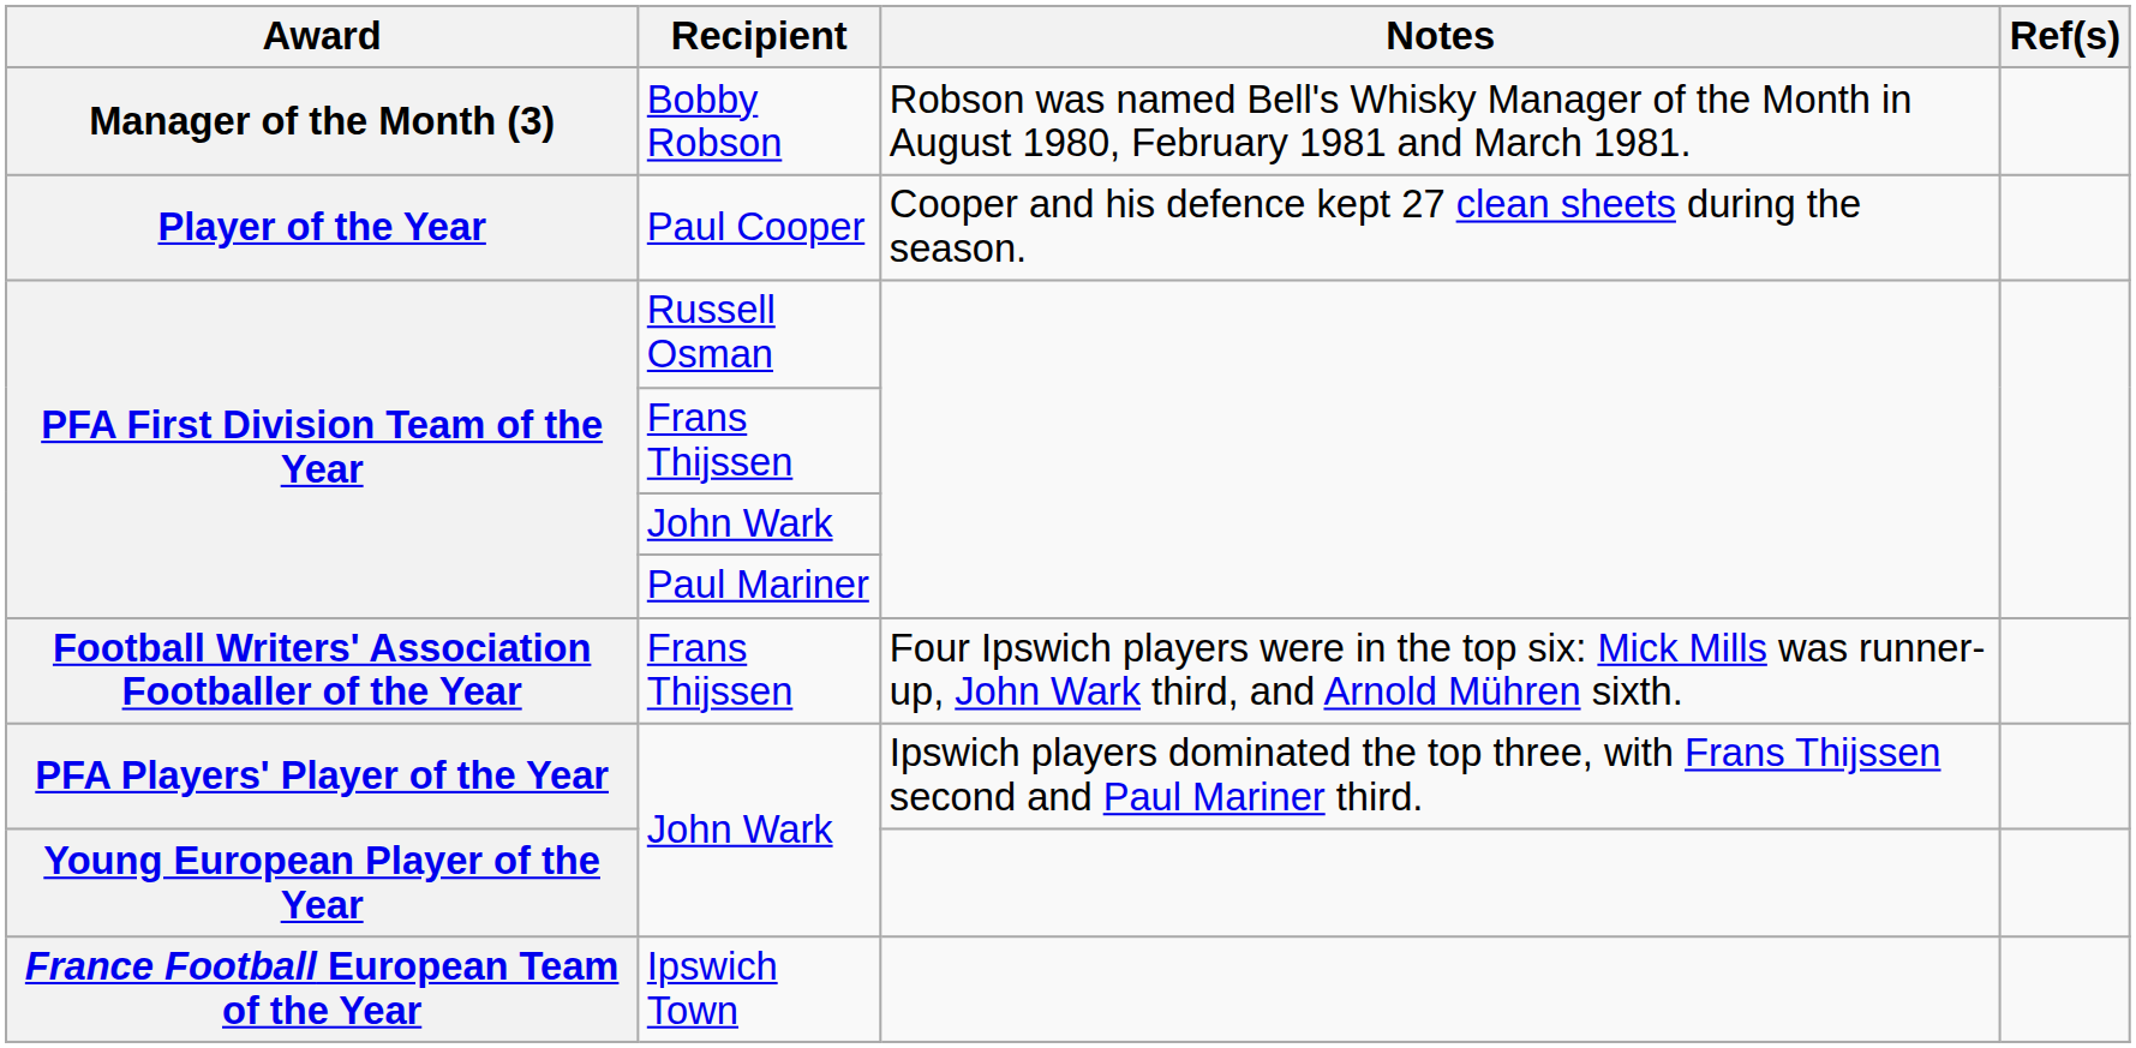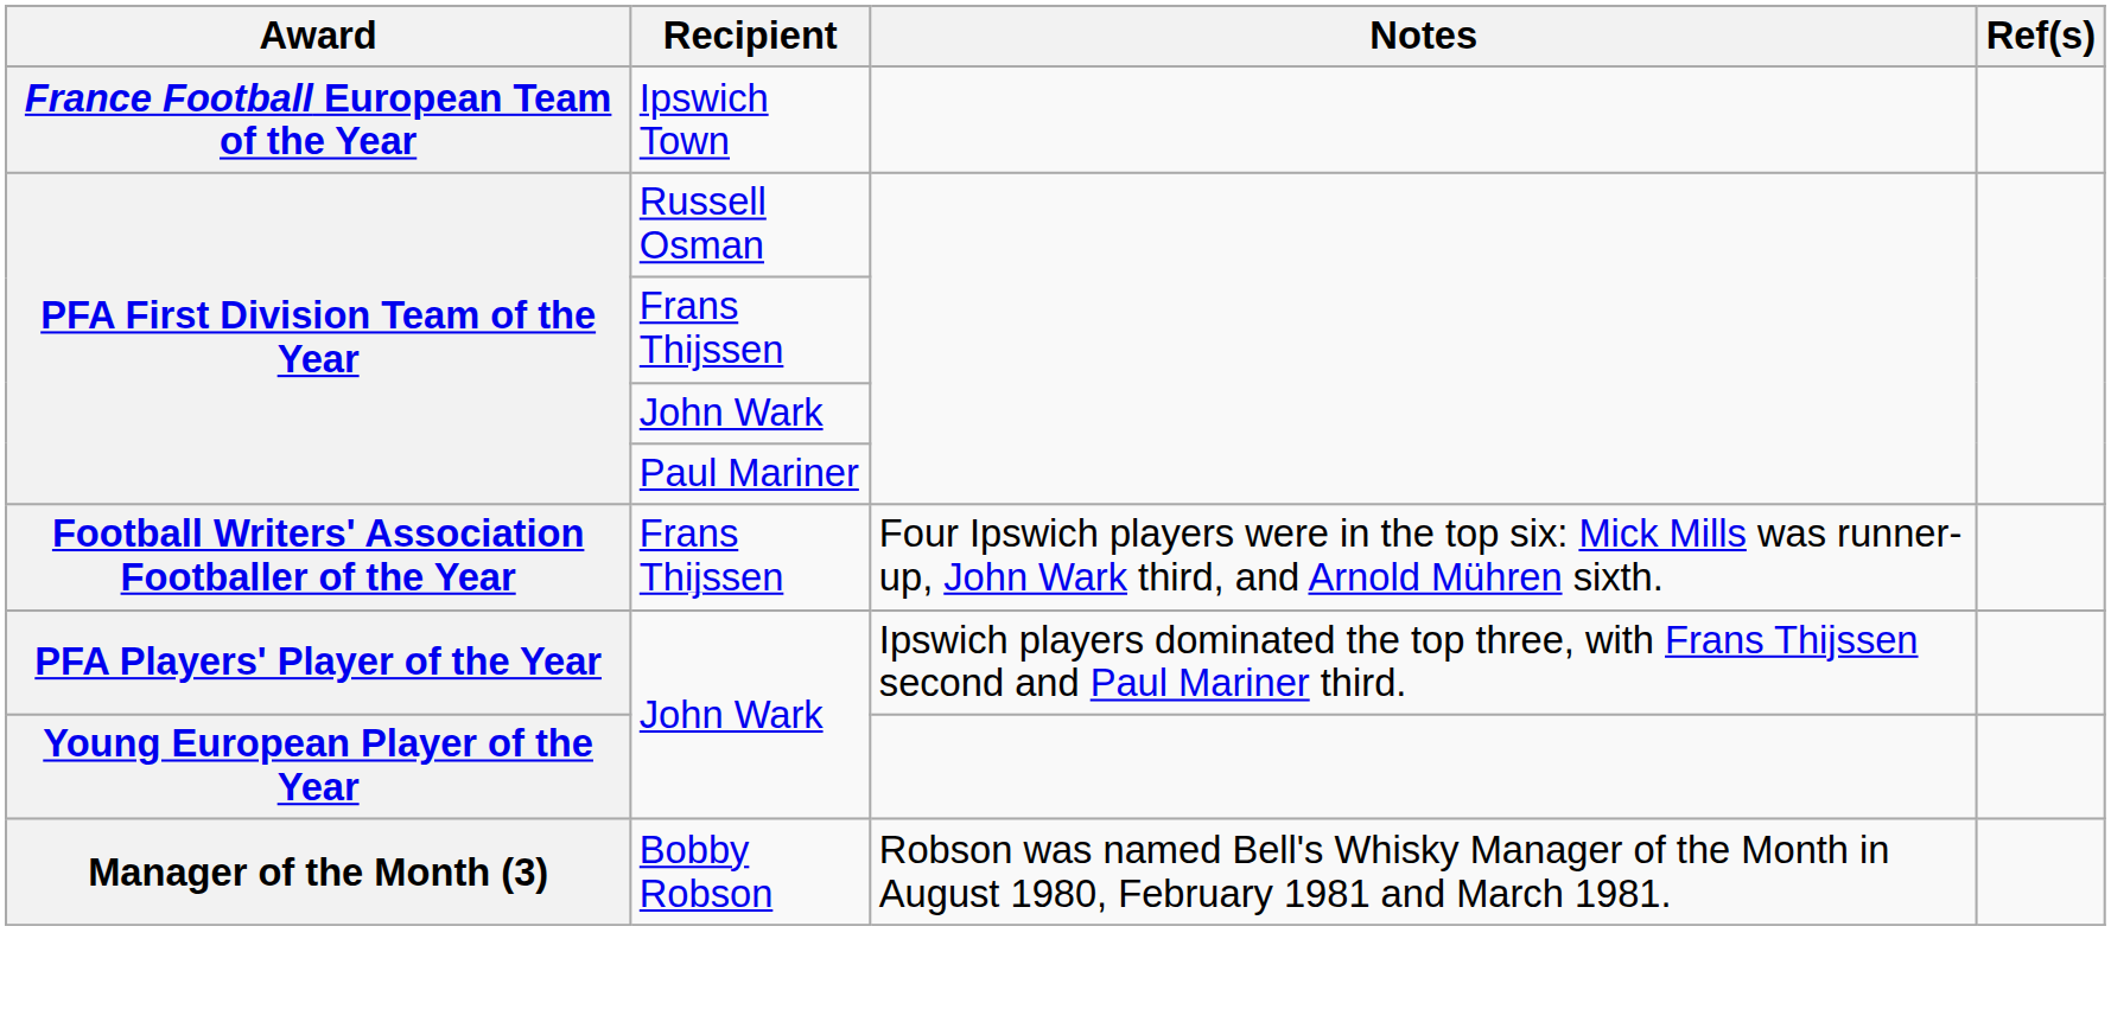rows swapped: Manager of the Month (3) <-> France Football European Team of the Year
- row: Player of the Year | Paul Cooper | Cooper and his defence kept 27 clean sheets during the season.
